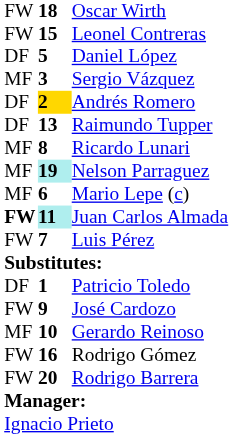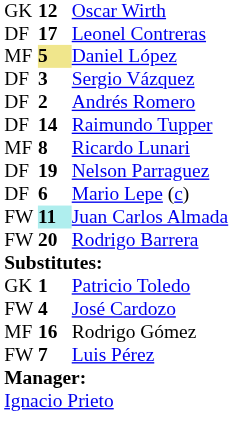Oscar Wirth | column 1: FW -> GK
Oscar Wirth | column 2: 18 -> 12
Leonel Contreras | column 1: FW -> DF
Leonel Contreras | column 2: 15 -> 17
Daniel López | column 1: DF -> MF
Daniel López | column 2: no background -> khaki background
Sergio Vázquez | column 1: MF -> DF
Andrés Romero | column 2: gold background -> no background
Raimundo Tupper | column 2: 13 -> 14
Nelson Parraguez | column 1: MF -> DF
Nelson Parraguez | column 2: paleturquoise background -> no background
Mario Lepe (c) | column 1: MF -> DF
Juan Carlos Almada | column 1: bold -> normal
rows swapped: Luis Pérez <-> Rodrigo Barrera
Patricio Toledo | column 1: DF -> GK
José Cardozo | column 2: 9 -> 4
- row: MF | 10 | Gerardo Reinoso
Rodrigo Gómez | column 1: FW -> MF
